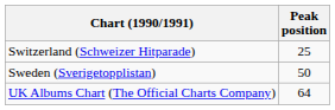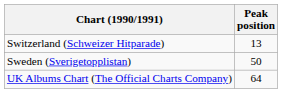Switzerland (Schweizer Hitparade) | Peak position: 25 -> 13
